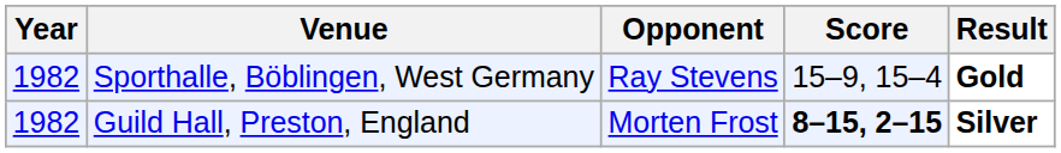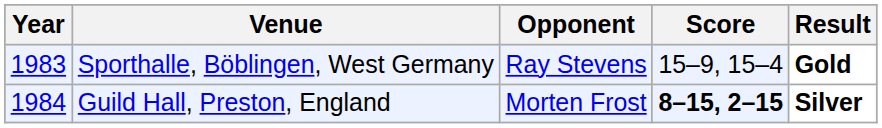Sporthalle, Böblingen, West Germany | Year: 1982 -> 1983
Guild Hall, Preston, England | Year: 1982 -> 1984
